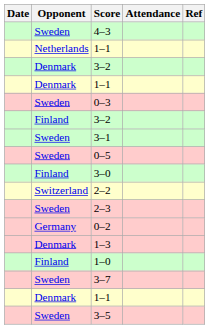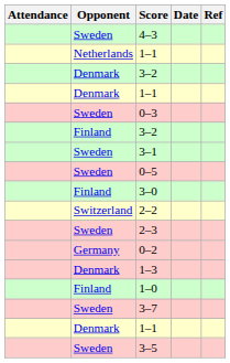columns swapped: Date <-> Attendance
